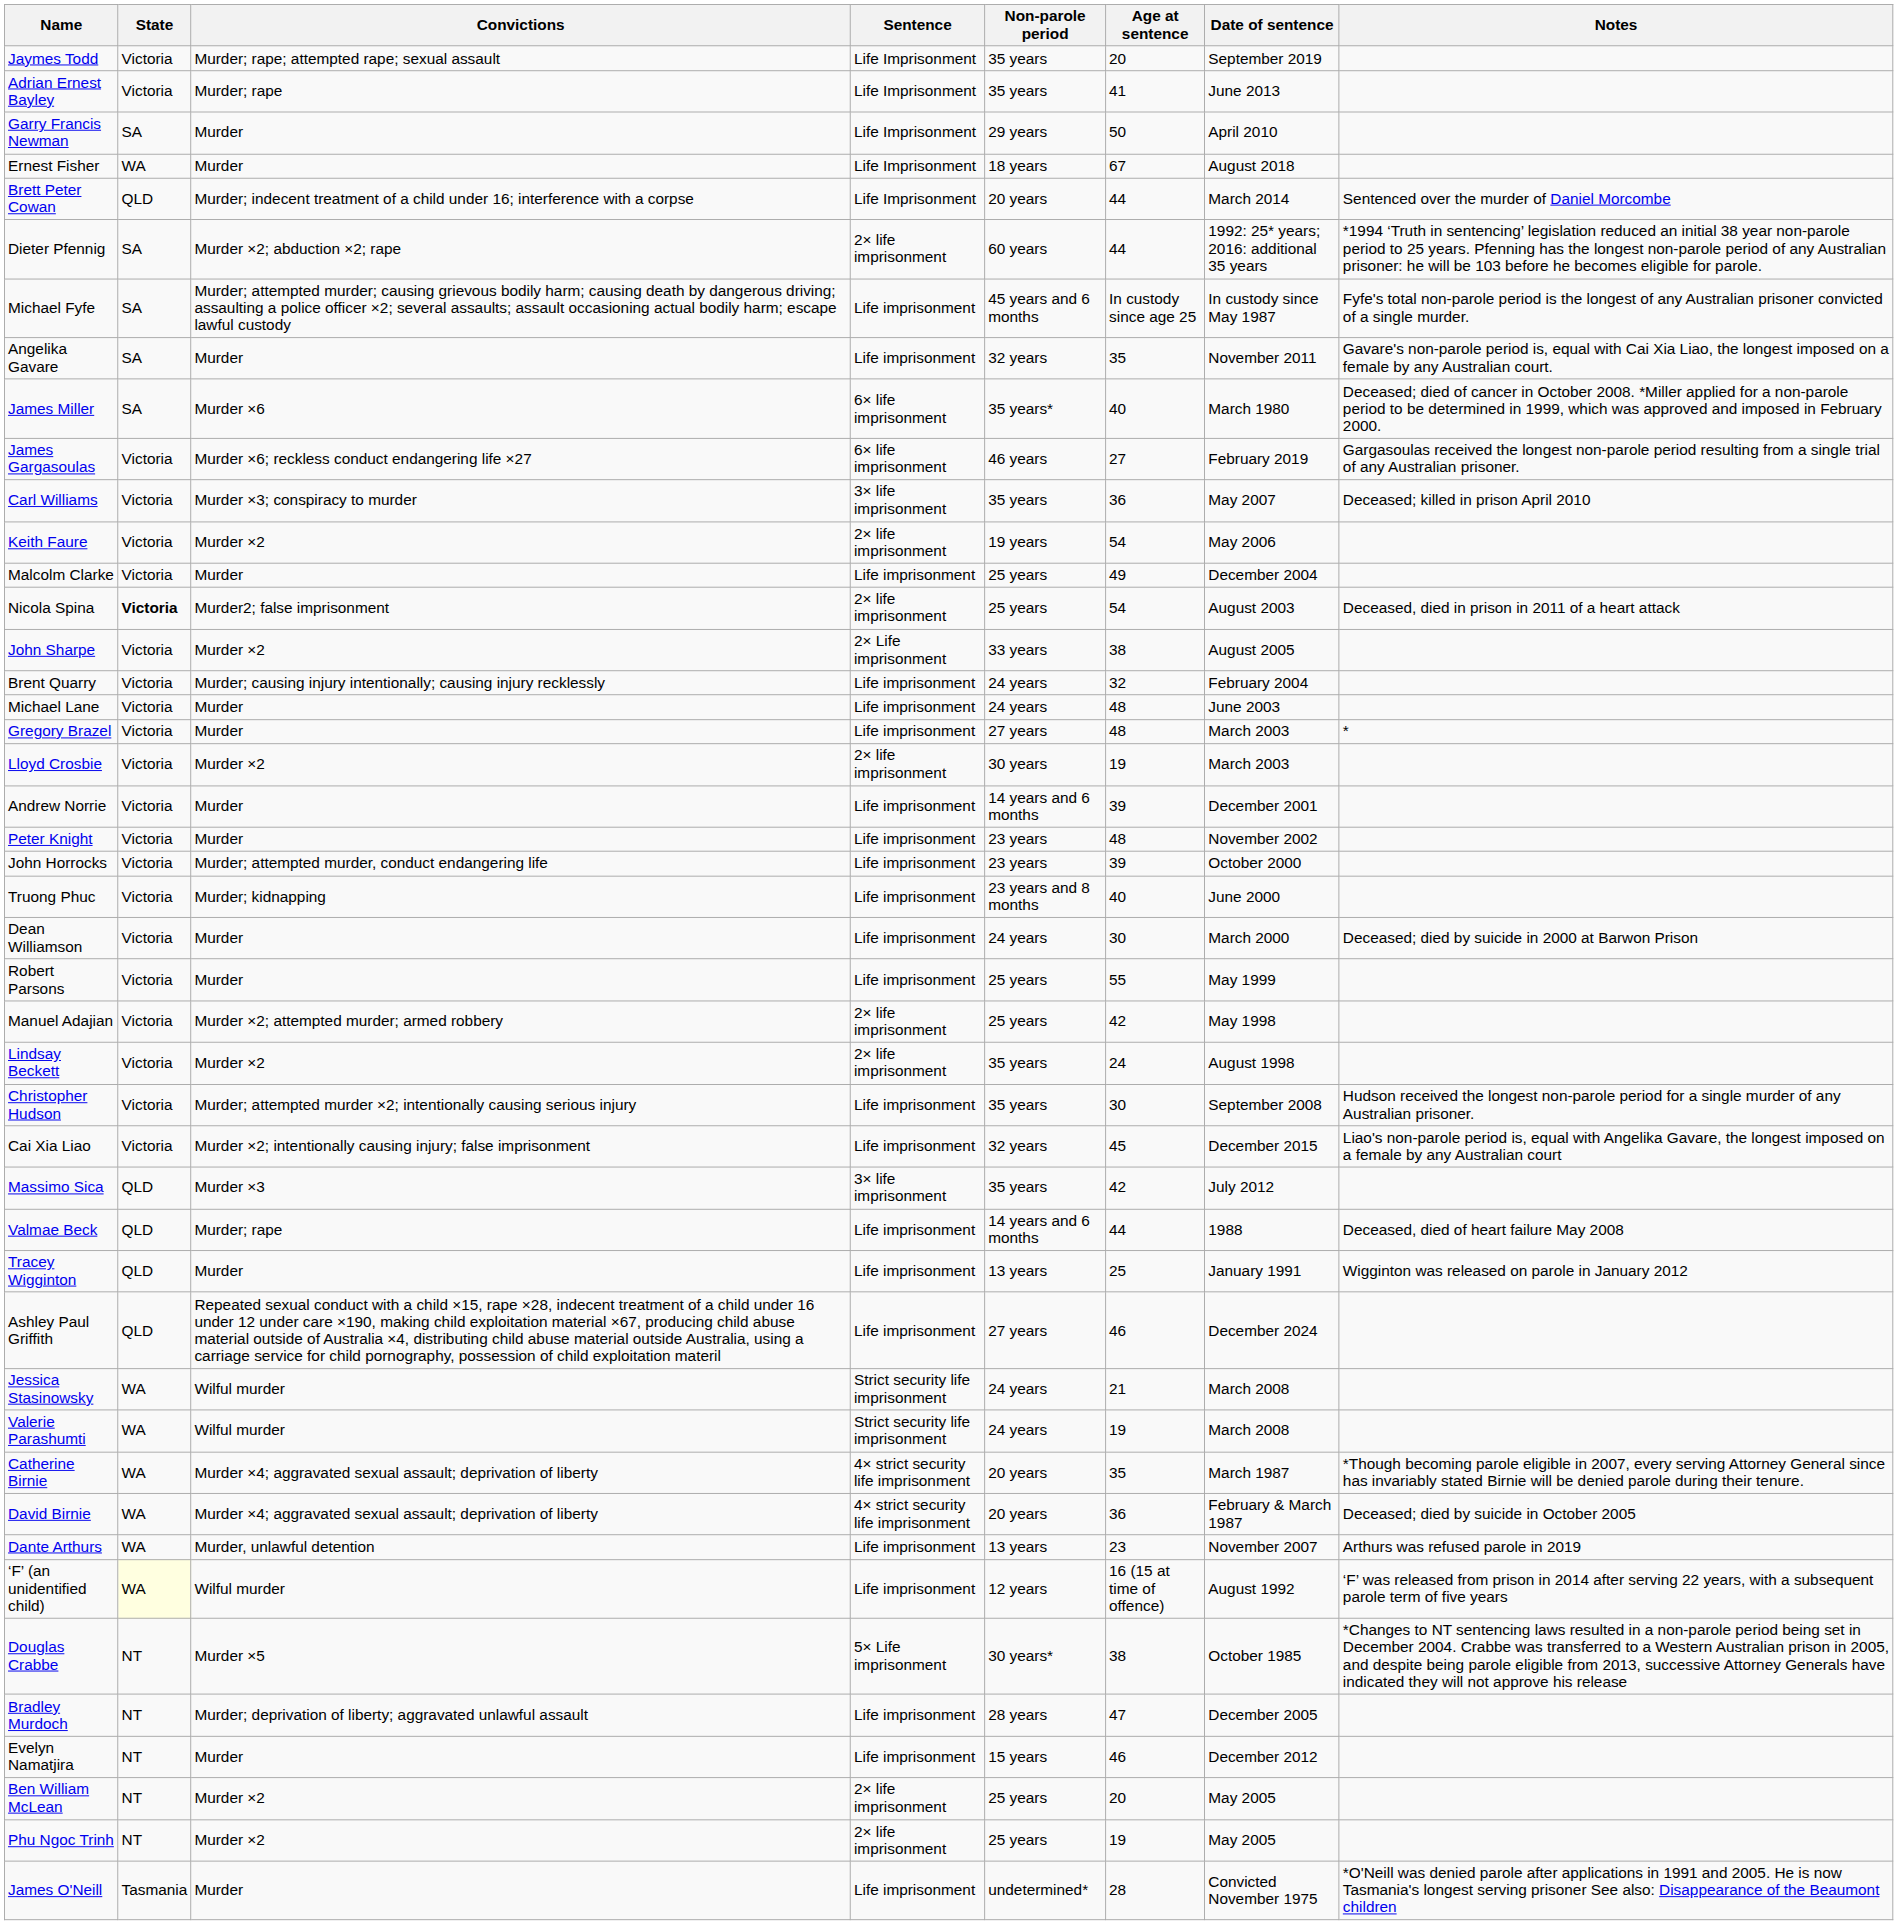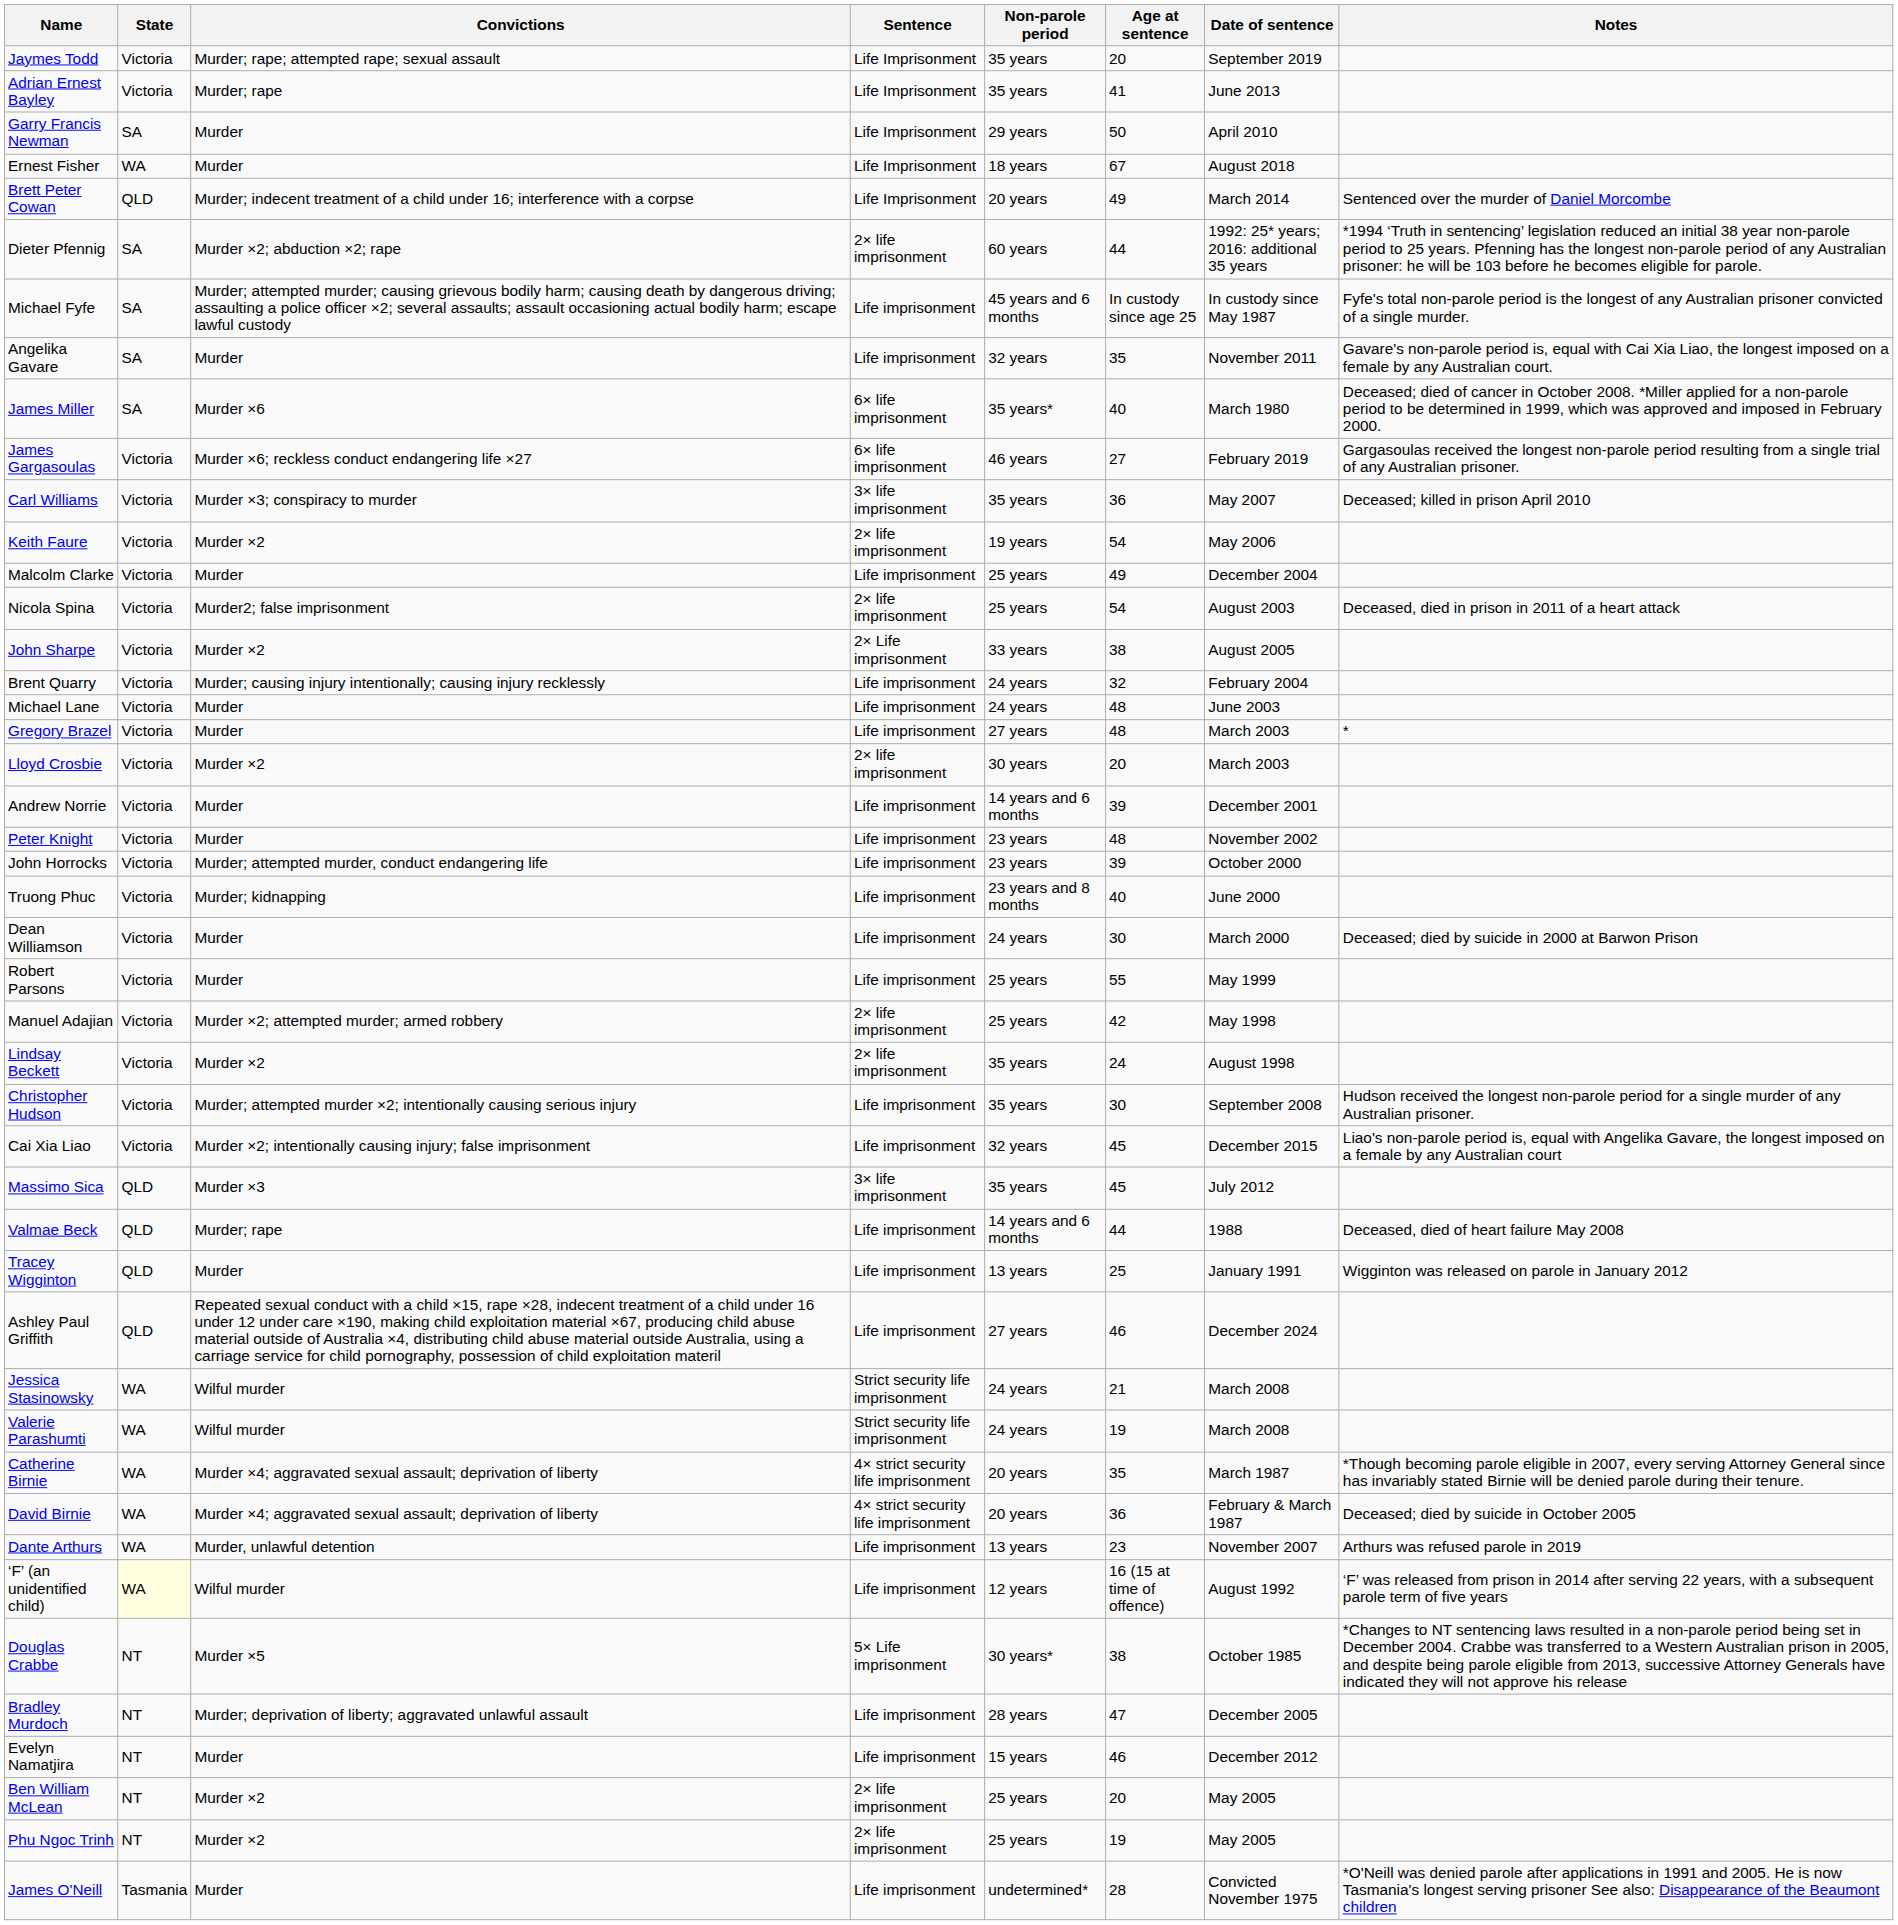Brett Peter Cowan | Age at sentence: 44 -> 49
Nicola Spina | State: bold -> normal
Lloyd Crosbie | Age at sentence: 19 -> 20
Massimo Sica | Age at sentence: 42 -> 45
